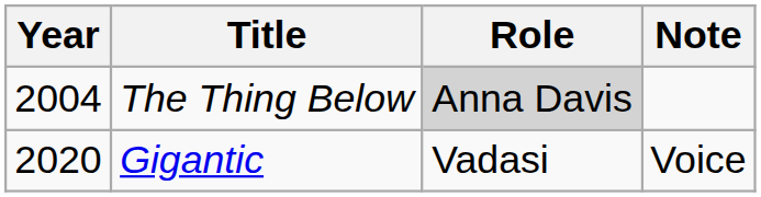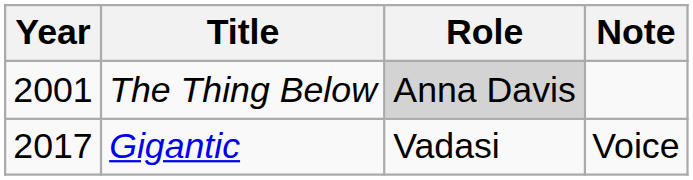The Thing Below | Year: 2004 -> 2001
Gigantic | Year: 2020 -> 2017
